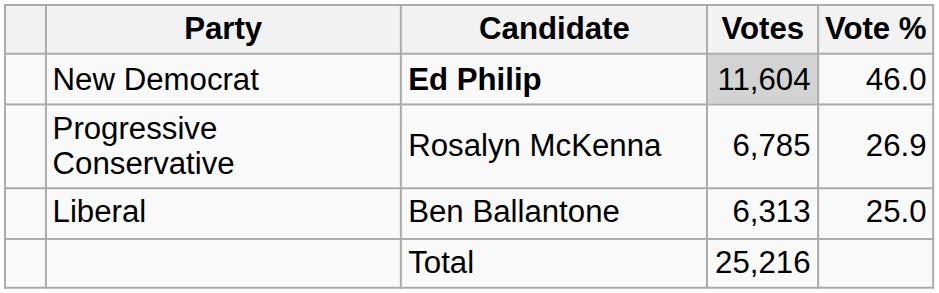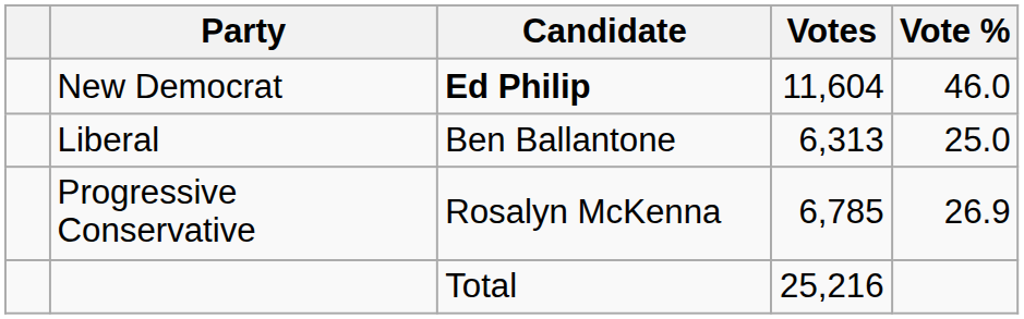New Democrat | Votes: lightgrey background -> no background
rows swapped: Progressive Conservative <-> Liberal
